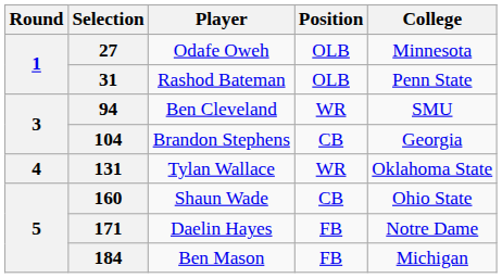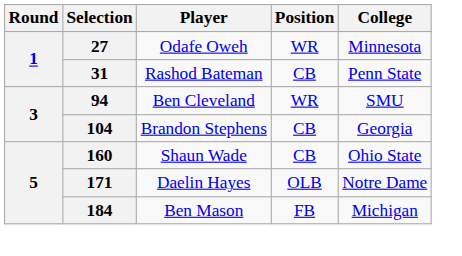27 | Position: OLB -> WR
31 | Position: OLB -> CB
- row: 4 | 131 | Tylan Wallace | WR | Oklahoma State
171 | Position: FB -> OLB
